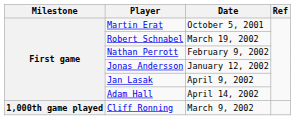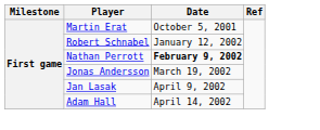Robert Schnabel | Date: March 19, 2002 -> January 12, 2002
Nathan Perrott | Date: normal -> bold
Jonas Andersson | Date: January 12, 2002 -> March 19, 2002
- row: 1,000th game played | Cliff Ronning | March 9, 2002
